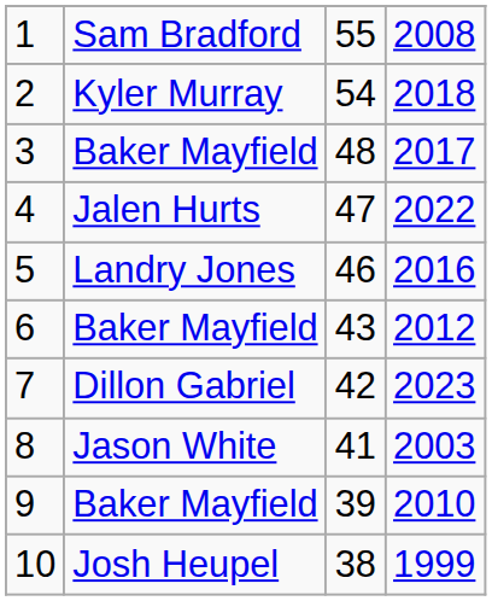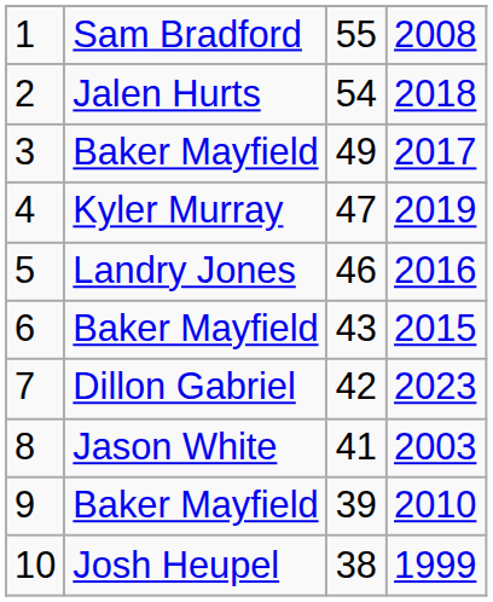2 | column 2: Kyler Murray -> Jalen Hurts
3 | column 3: 48 -> 49
4 | column 2: Jalen Hurts -> Kyler Murray
4 | column 4: 2022 -> 2019
6 | column 4: 2012 -> 2015
